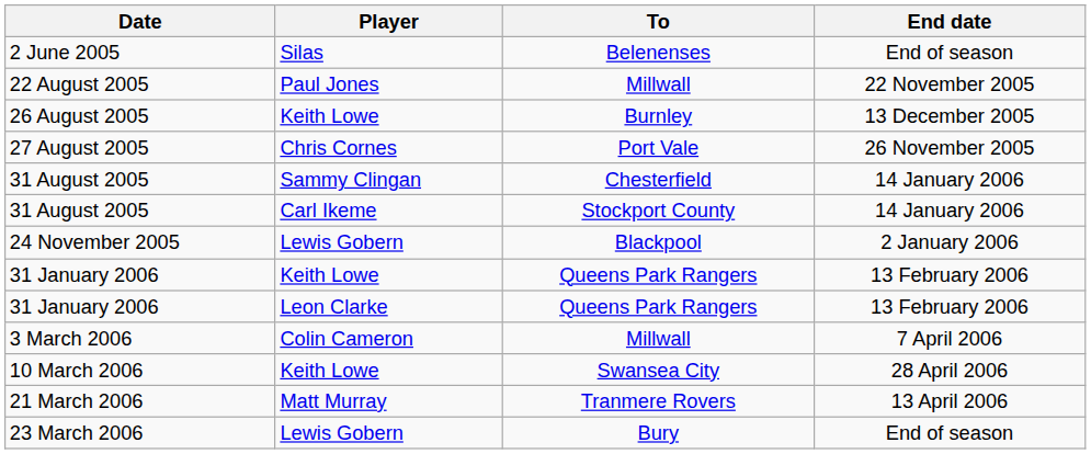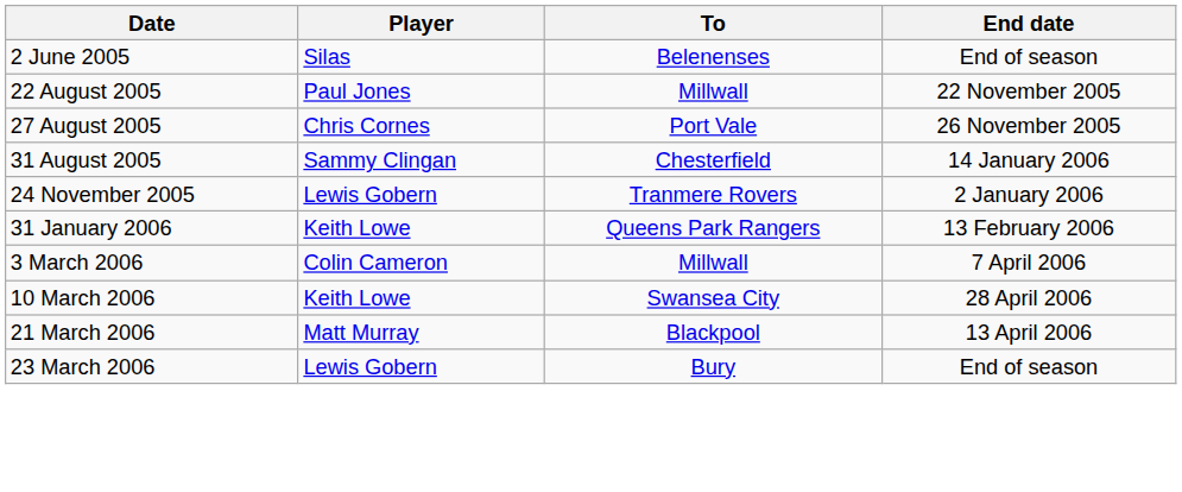- row: 26 August 2005 | Keith Lowe | Burnley | 13 December 2005
- row: 31 August 2005 | Carl Ikeme | Stockport County | 14 January 2006
24 November 2005 | To: Blackpool -> Tranmere Rovers
- row: 31 January 2006 | Leon Clarke | Queens Park Rangers | 13 February 2006
21 March 2006 | To: Tranmere Rovers -> Blackpool
